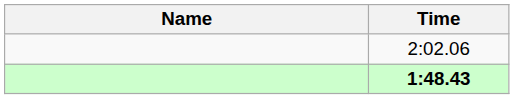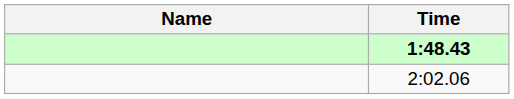rows swapped: 1:48.43 <-> 2:02.06
